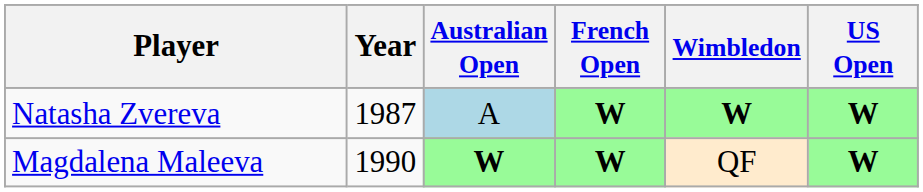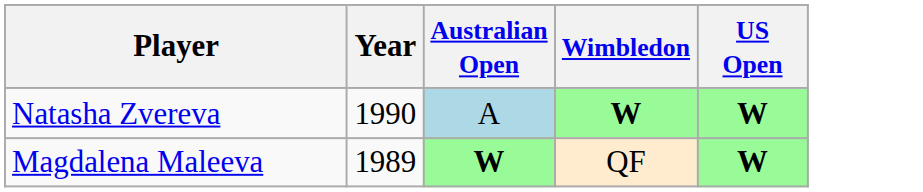- column: French Open | W | W
Natasha Zvereva | Year: 1987 -> 1990
Magdalena Maleeva | Year: 1990 -> 1989
